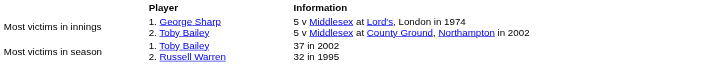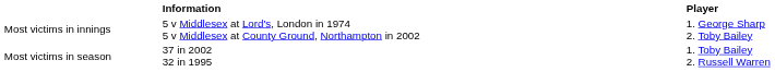columns swapped: Player <-> Information
